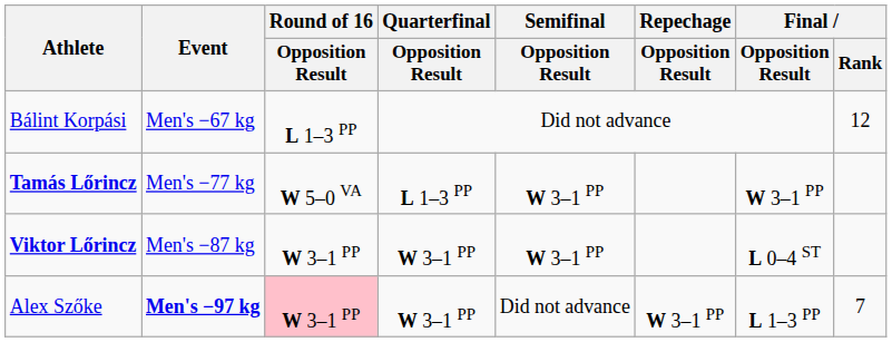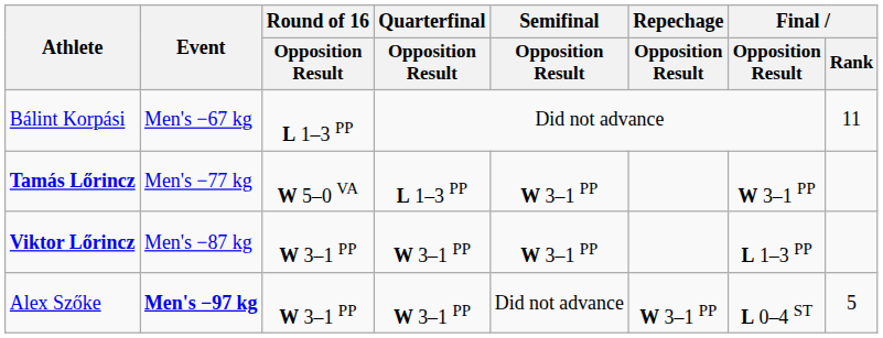Bálint Korpási | Final / Rank: 12 -> 11
Viktor Lőrincz | Final / Opposition Result: L 0–4 ST -> L 1–3 PP
Alex Szőke | Round of 16 / Opposition Result: pink background -> no background
Alex Szőke | Final / Opposition Result: L 1–3 PP -> L 0–4 ST
Alex Szőke | Final / Rank: 7 -> 5
